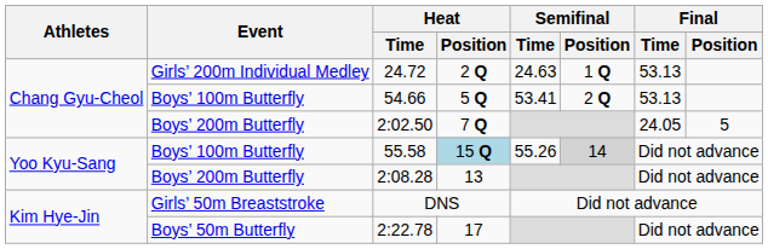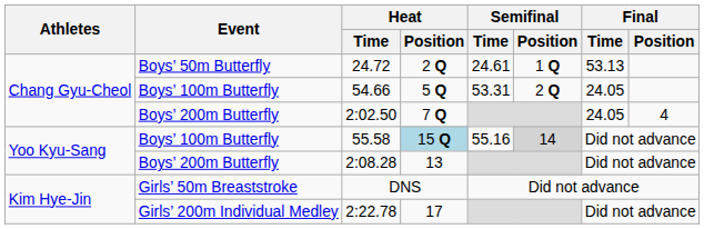24.72 | Event: Girls’ 200m Individual Medley -> Boys’ 50m Butterfly
24.72 | Semifinal / Time: 24.63 -> 24.61
54.66 | Semifinal / Time: 53.41 -> 53.31
54.66 | Final / Time: 53.13 -> 24.05
2:02.50 | Final / Position: 5 -> 4
55.58 | Semifinal / Time: 55.26 -> 55.16
2:22.78 | Event: Boys’ 50m Butterfly -> Girls’ 200m Individual Medley
